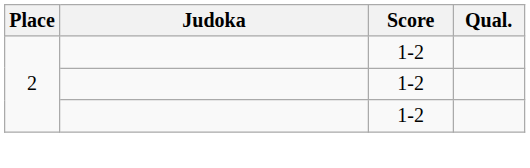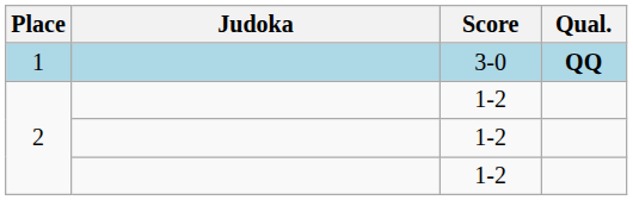+ row: 1 | 3-0 | QQ
